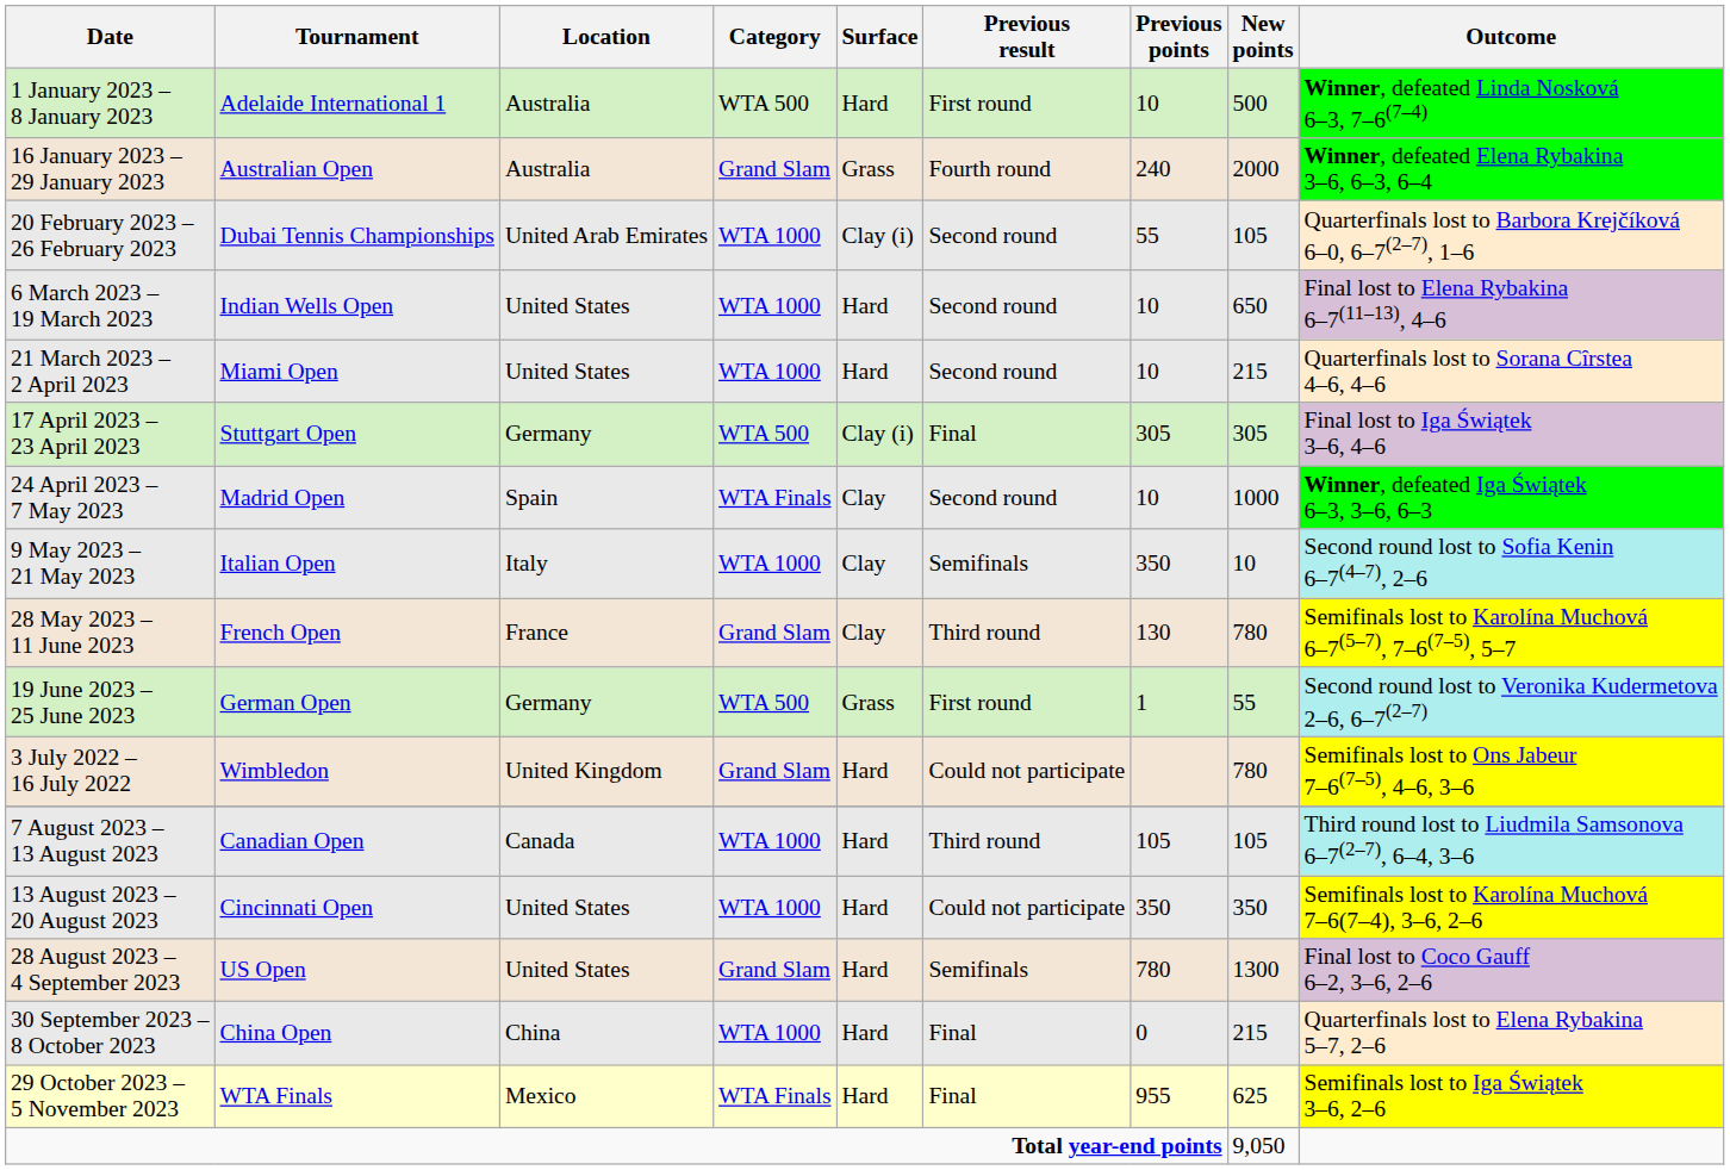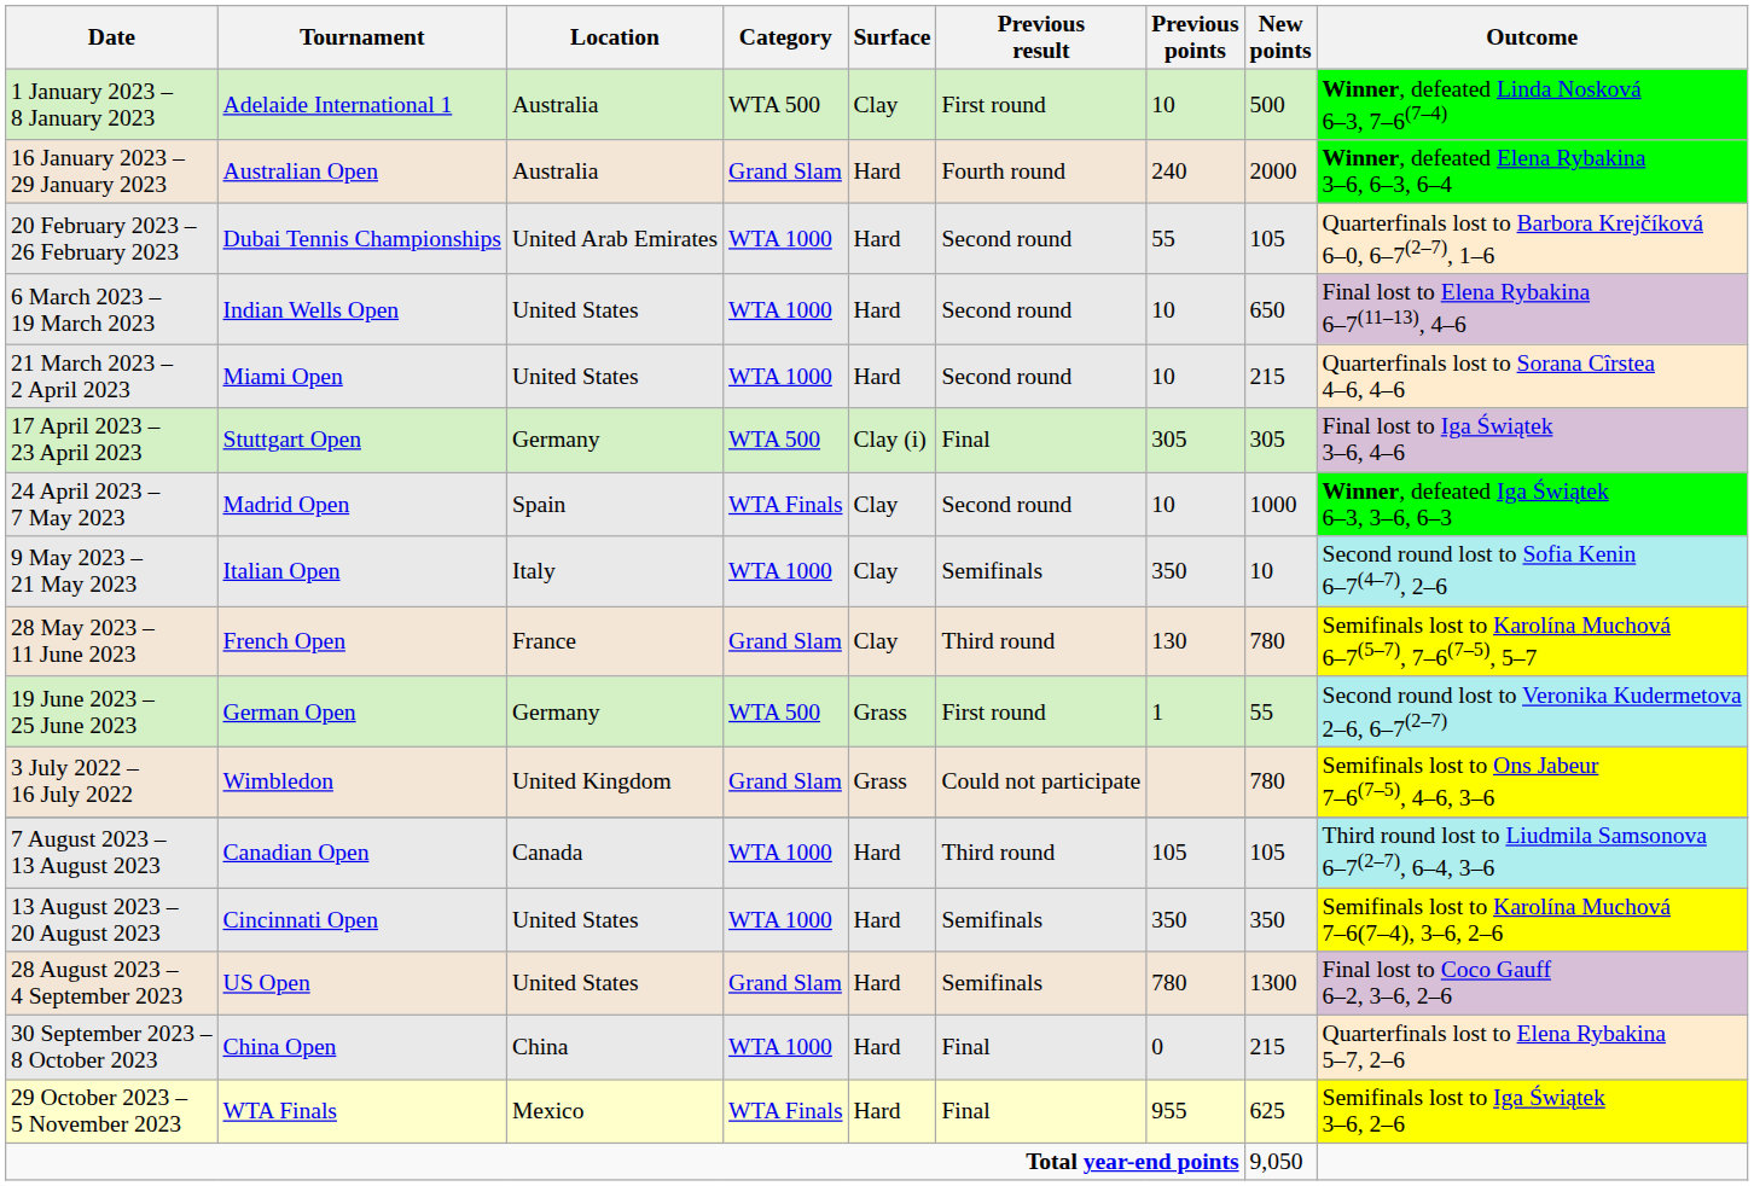1 January 2023 – 8 January 2023 | Surface: Hard -> Clay
16 January 2023 – 29 January 2023 | Surface: Grass -> Hard
20 February 2023 – 26 February 2023 | Surface: Clay (i) -> Hard
3 July 2022 – 16 July 2022 | Surface: Hard -> Grass
13 August 2023 – 20 August 2023 | Previous result: Could not participate -> Semifinals
